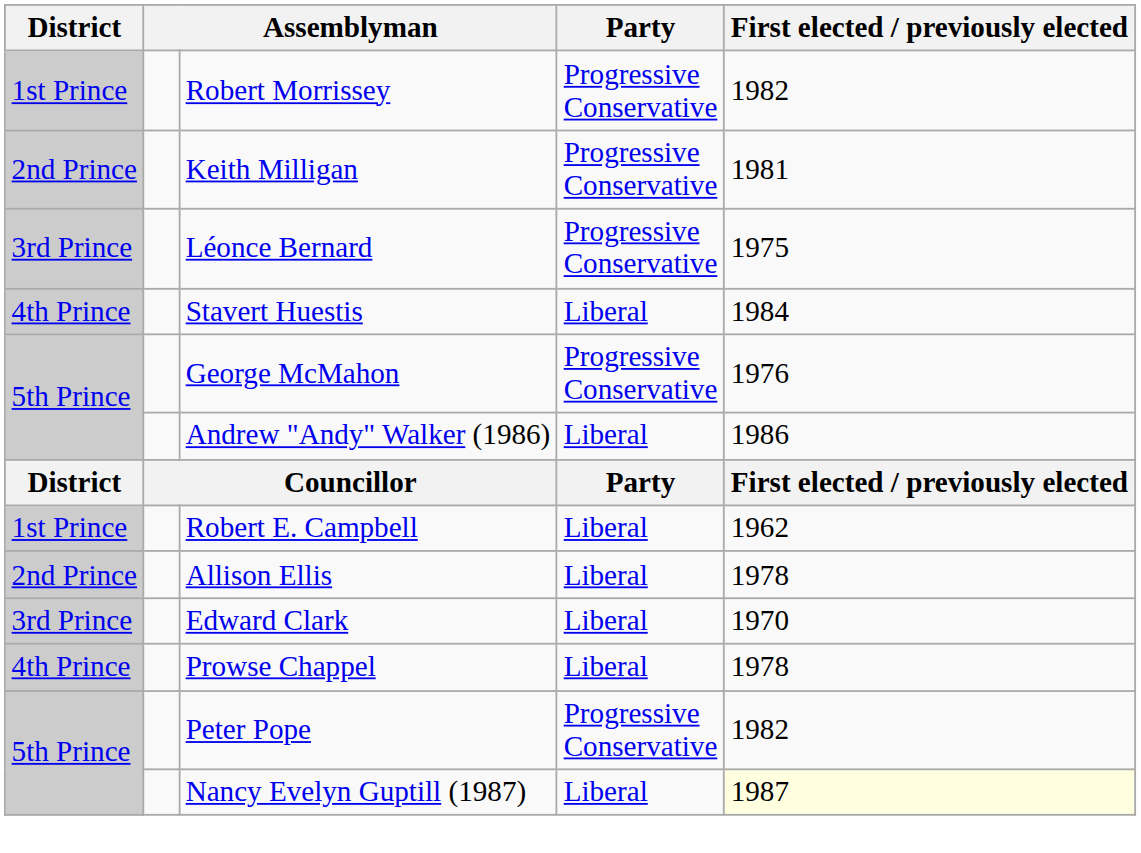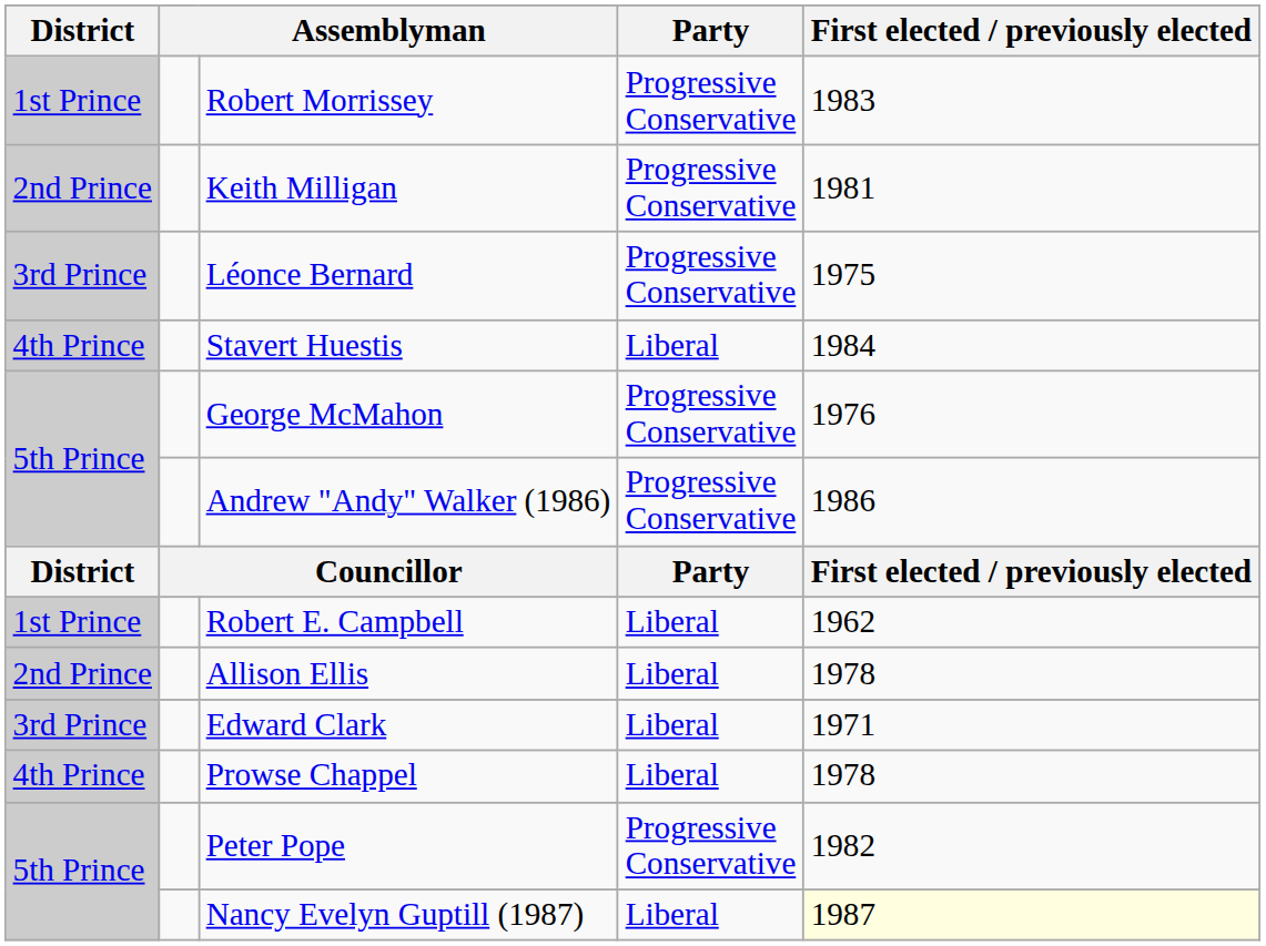Robert Morrissey | First elected / previously elected: 1982 -> 1983
Andrew "Andy" Walker (1986) | Party: Liberal -> Progressive Conservative
Edward Clark | First elected / previously elected: 1970 -> 1971
